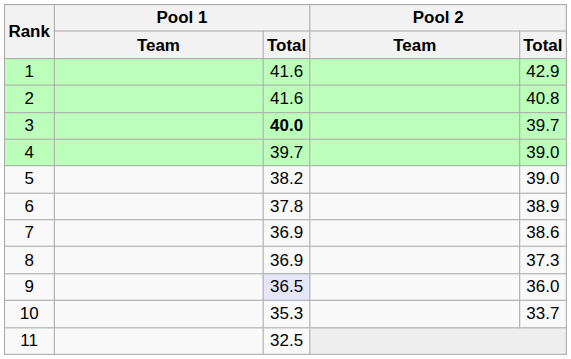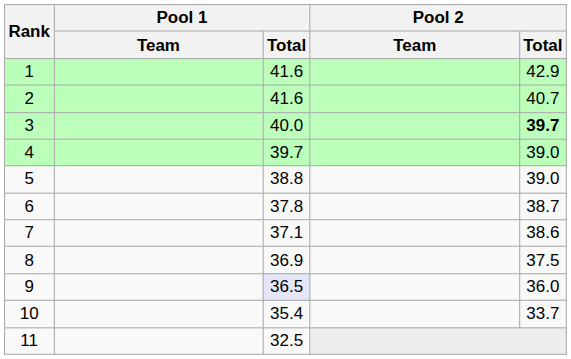2 | Pool 2 / Total: 40.8 -> 40.7
3 | Pool 1 / Total: bold -> normal
3 | Pool 2 / Total: normal -> bold
5 | Pool 1 / Total: 38.2 -> 38.8
6 | Pool 2 / Total: 38.9 -> 38.7
7 | Pool 1 / Total: 36.9 -> 37.1
8 | Pool 2 / Total: 37.3 -> 37.5
10 | Pool 1 / Total: 35.3 -> 35.4
